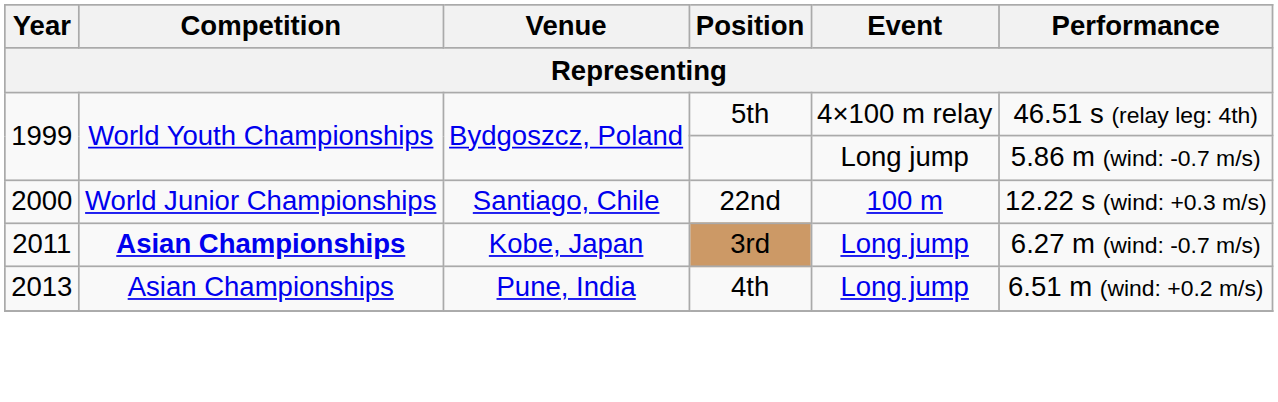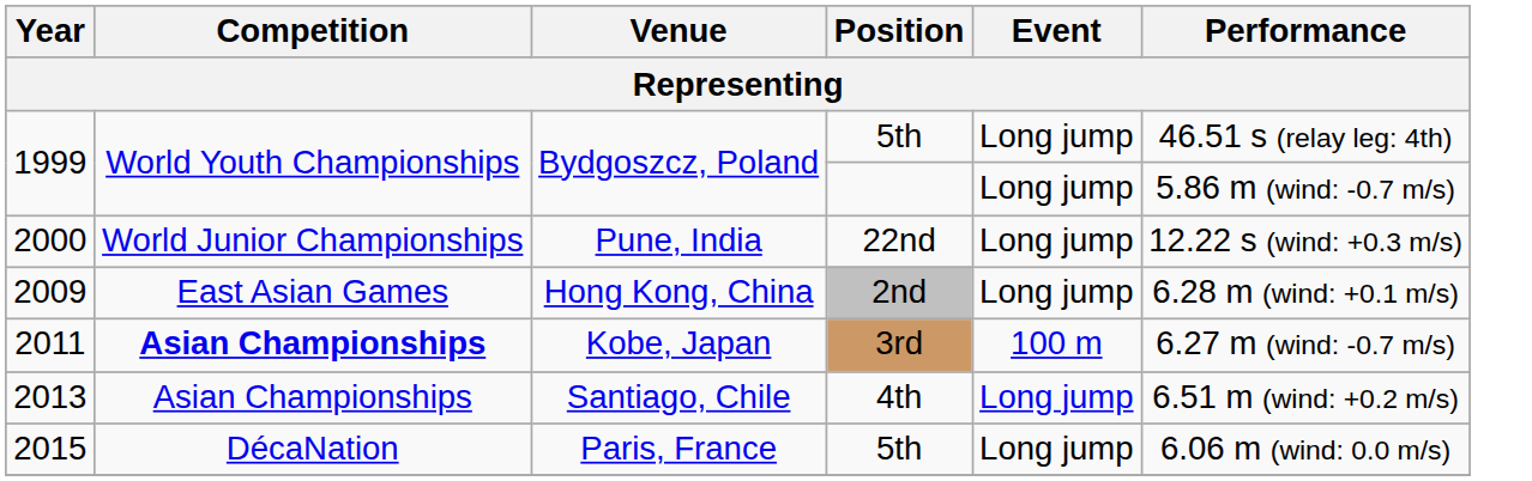1999 / 5th | Event: 4×100 m relay -> Long jump
2000 | Venue: Santiago, Chile -> Pune, India
2000 | Event: 100 m -> Long jump
+ row: 2009 | East Asian Games | Hong Kong, China | 2nd | Long jump | 6.28 m (wind: +0.1 m/s)
2011 | Event: Long jump -> 100 m
2013 | Venue: Pune, India -> Santiago, Chile
+ row: 2015 | DécaNation | Paris, France | 5th | Long jump | 6.06 m (wind: 0.0 m/s)
